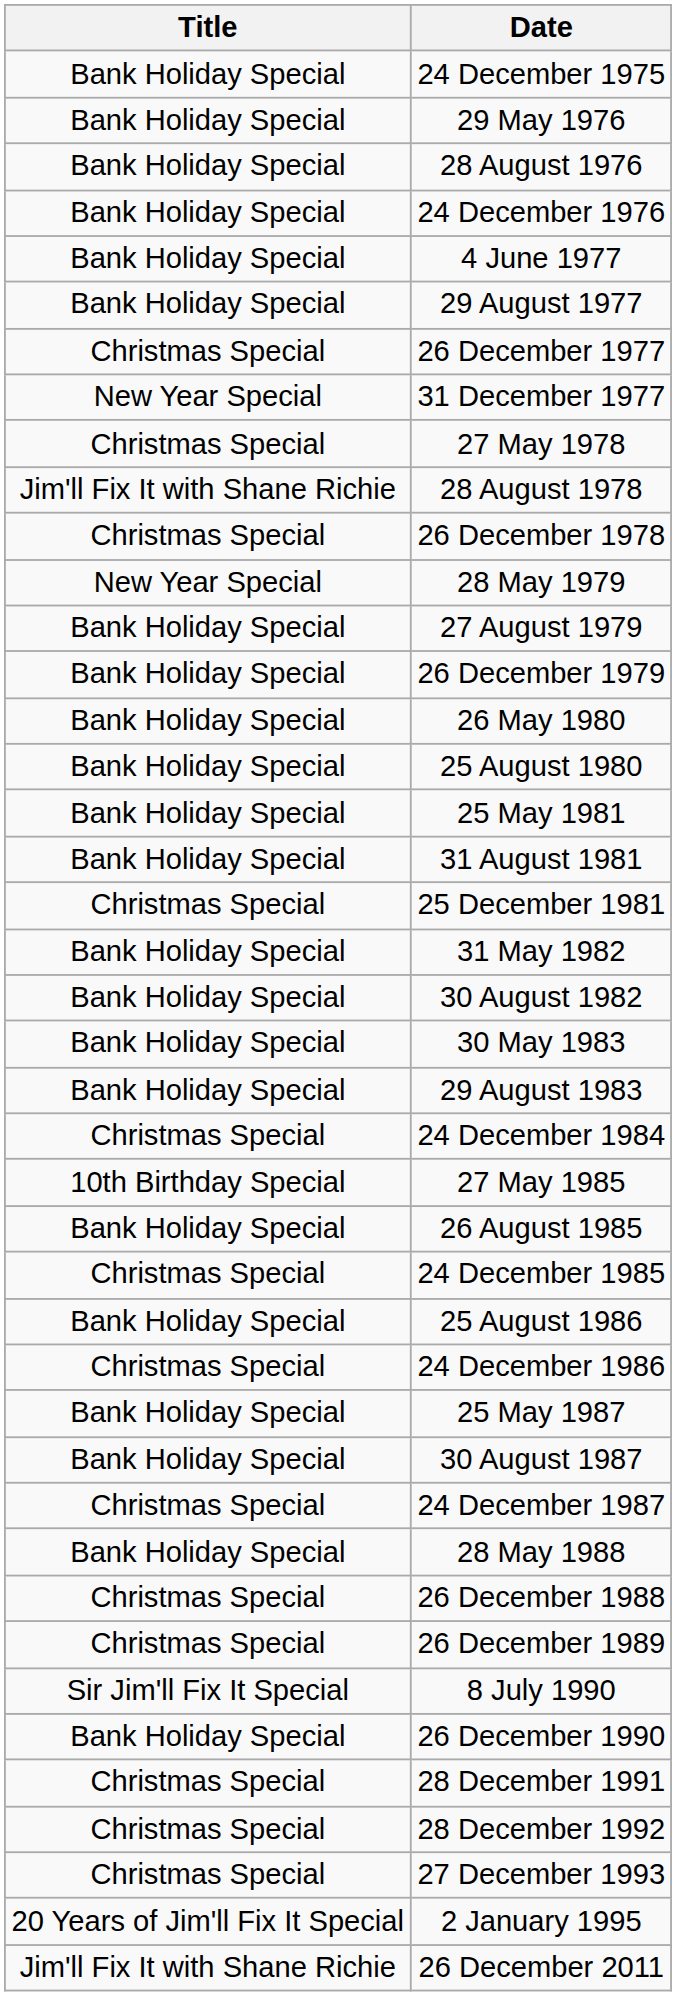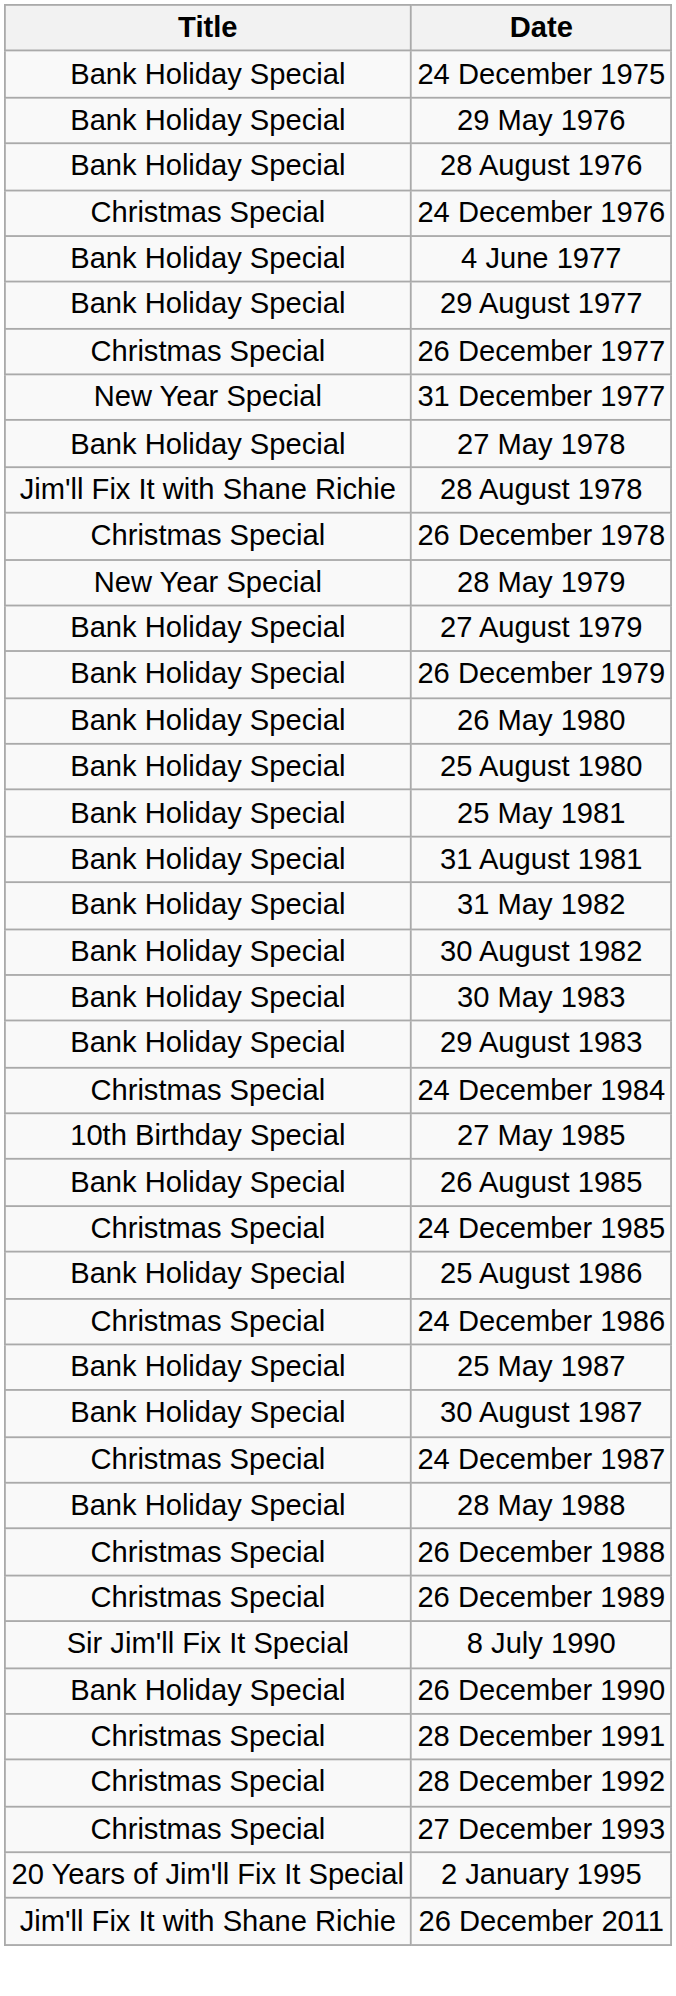24 December 1976 | Title: Bank Holiday Special -> Christmas Special
27 May 1978 | Title: Christmas Special -> Bank Holiday Special
- row: Christmas Special | 25 December 1981
